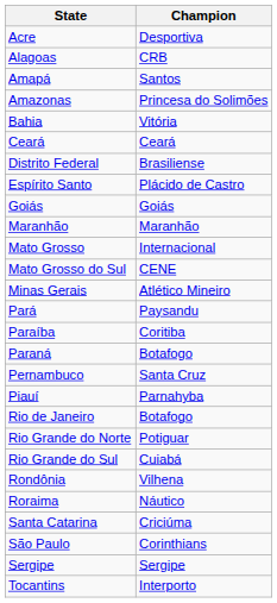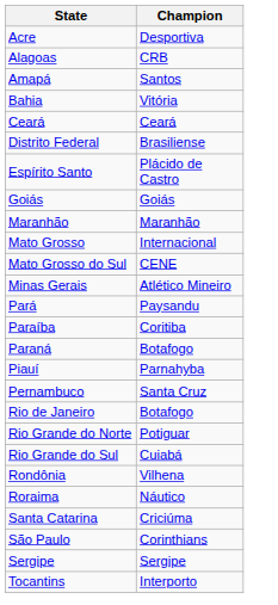- row: Amazonas | Princesa do Solimões
rows swapped: Pernambuco <-> Piauí
